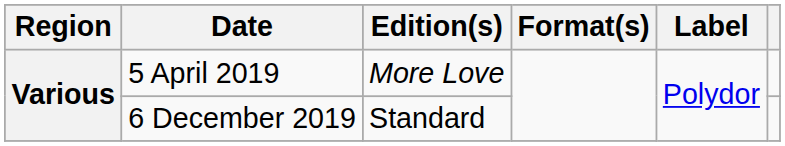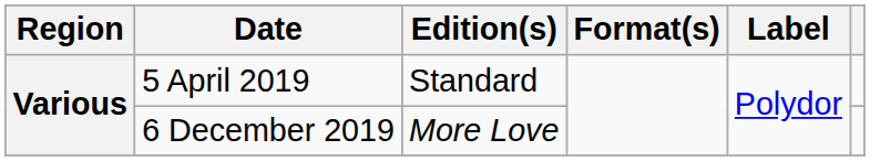5 April 2019 | Edition(s): More Love -> Standard
6 December 2019 | Edition(s): Standard -> More Love
